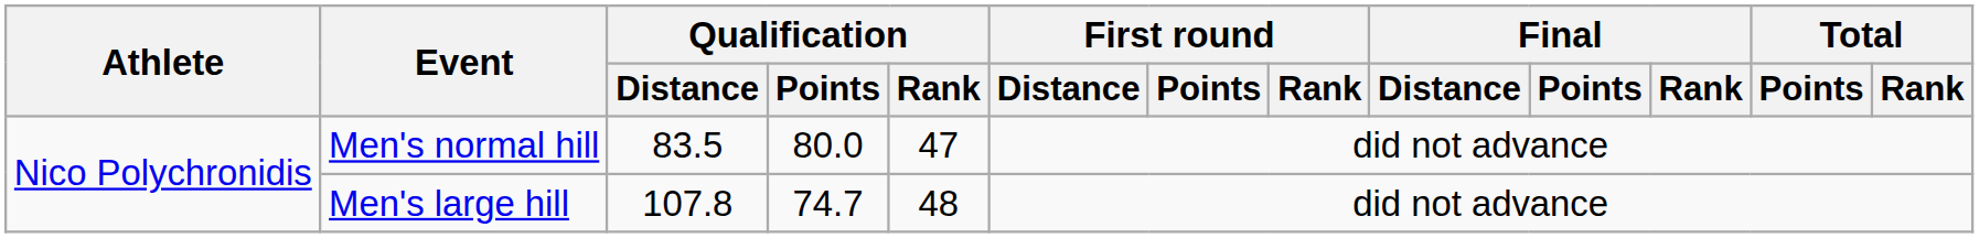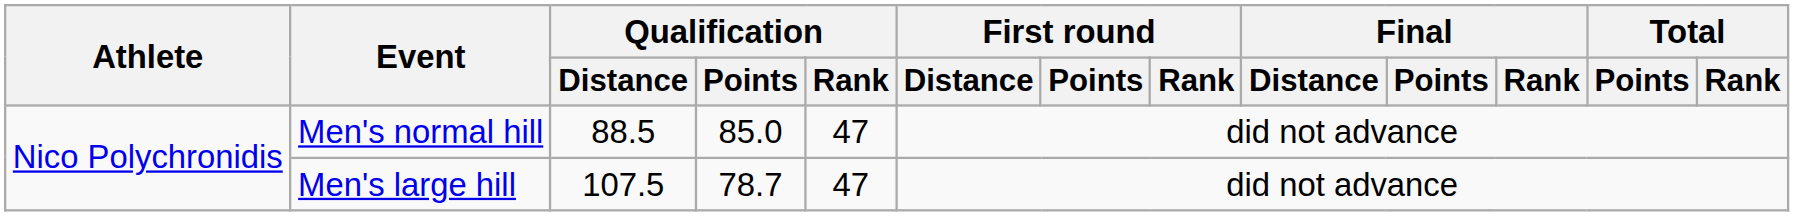Men's normal hill | Qualification / Distance: 83.5 -> 88.5
Men's normal hill | Qualification / Points: 80.0 -> 85.0
Men's large hill | Qualification / Distance: 107.8 -> 107.5
Men's large hill | Qualification / Points: 74.7 -> 78.7
Men's large hill | Qualification / Rank: 48 -> 47
